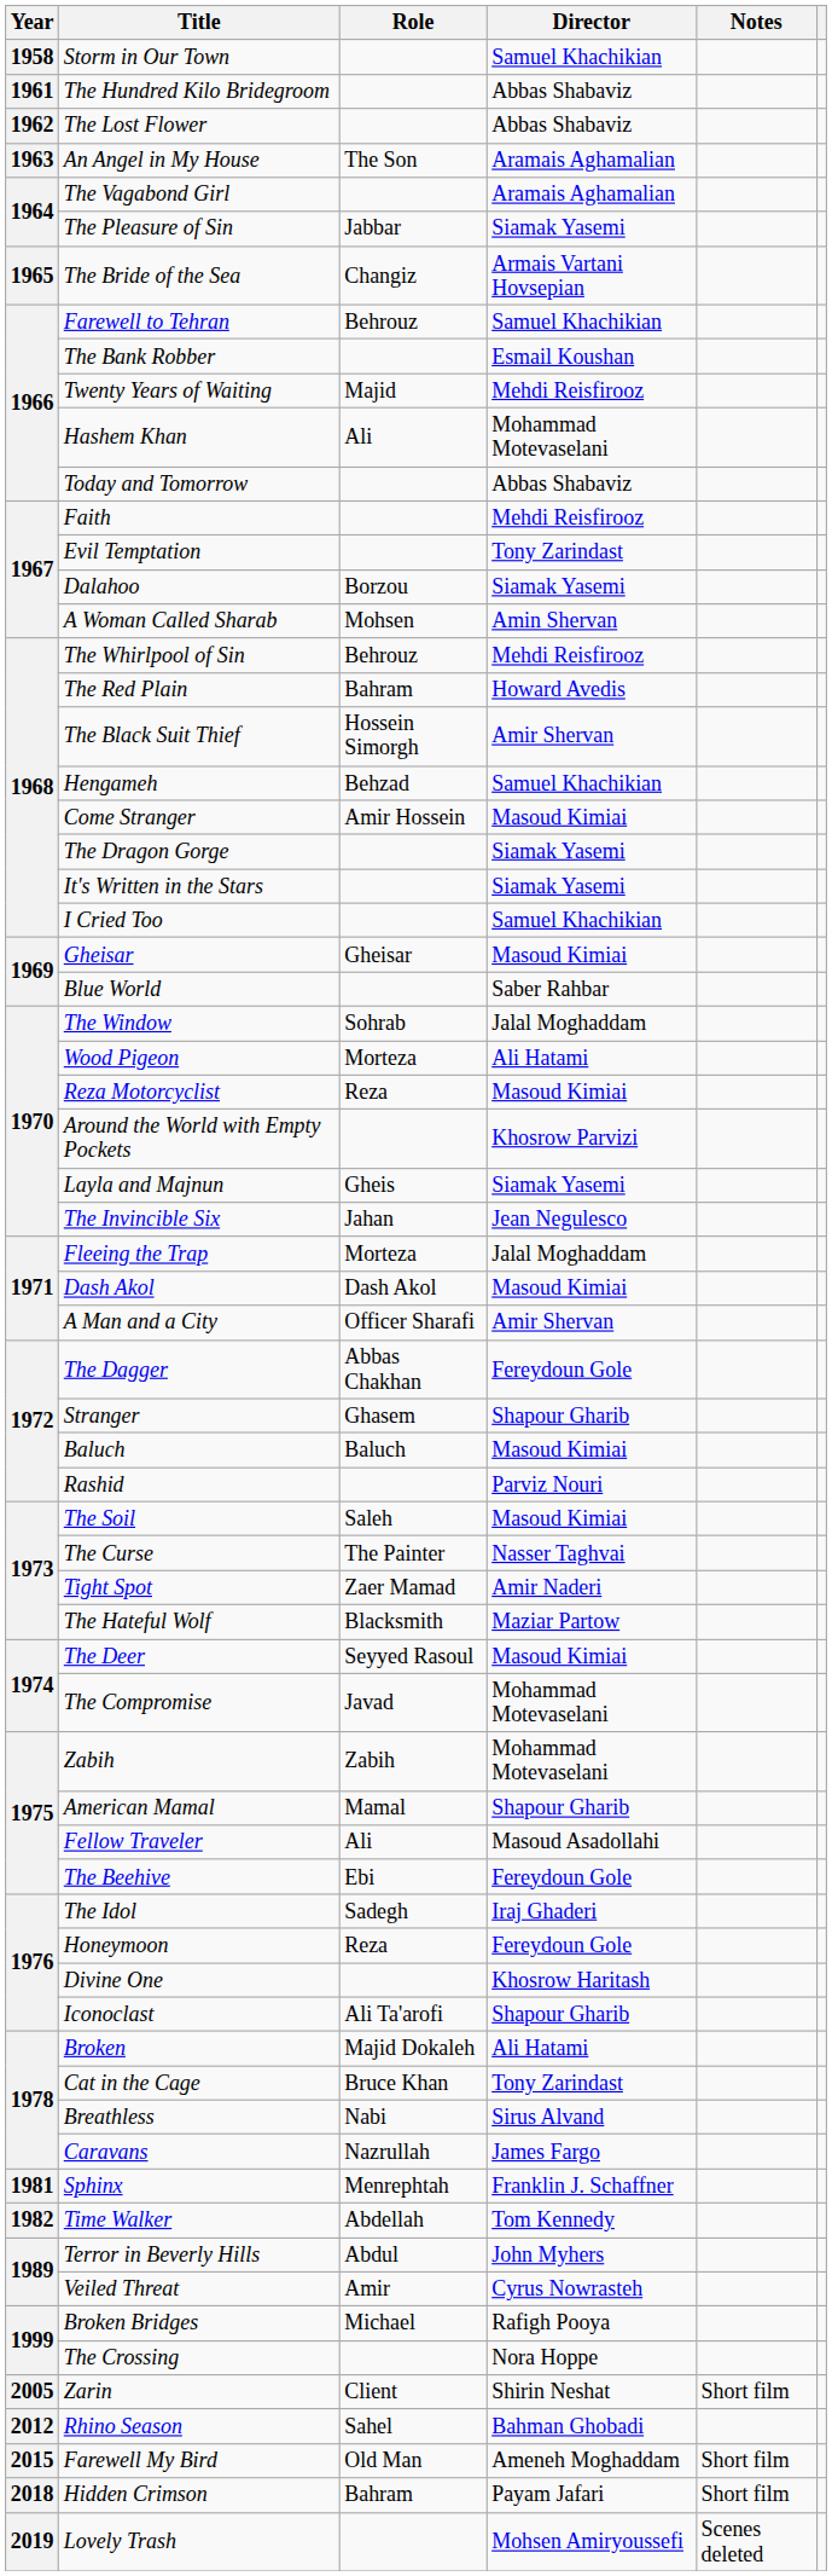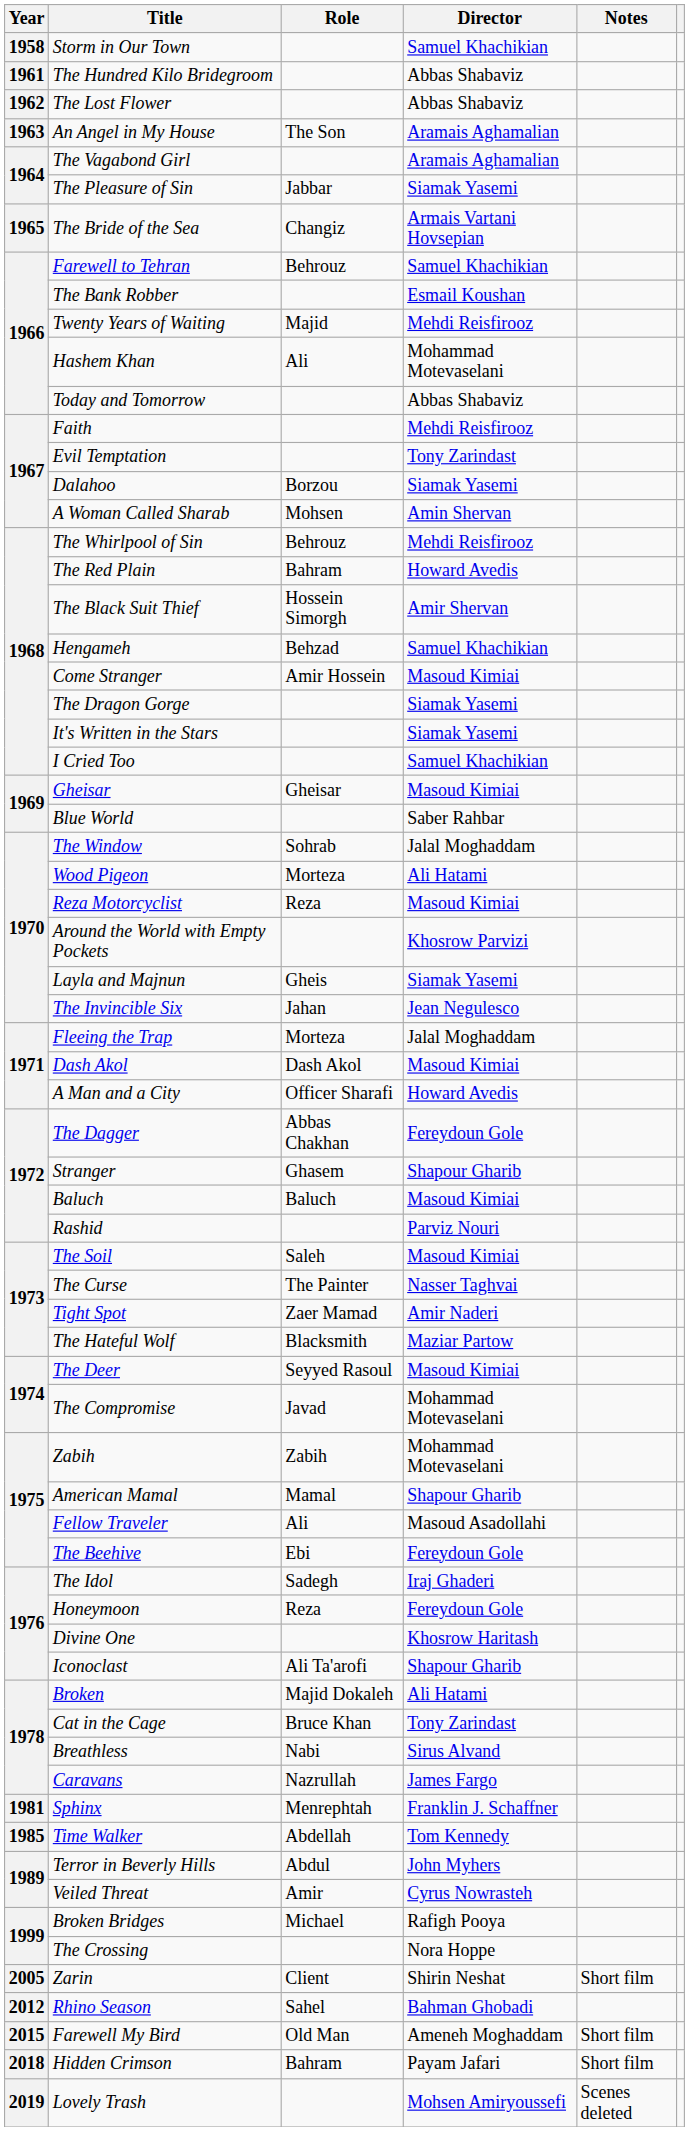A Man and a City | Director: Amir Shervan -> Howard Avedis
Time Walker | Year: 1982 -> 1985
